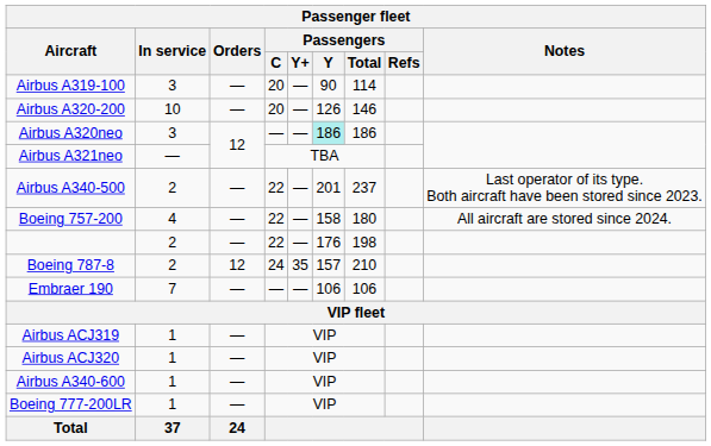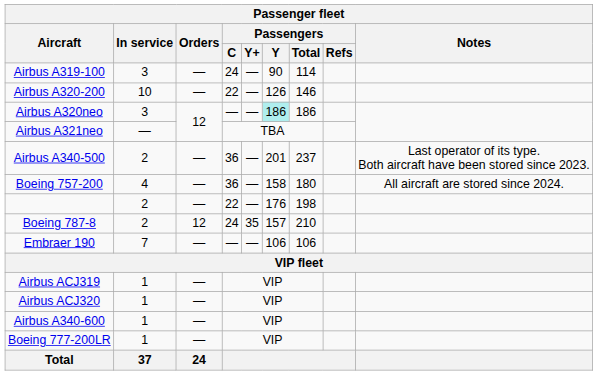Airbus A319-100 | Passengers / C: 20 -> 24
Airbus A320-200 | Passengers / C: 20 -> 22
Airbus A340-500 | Passengers / C: 22 -> 36
Boeing 757-200 | Passengers / C: 22 -> 36
